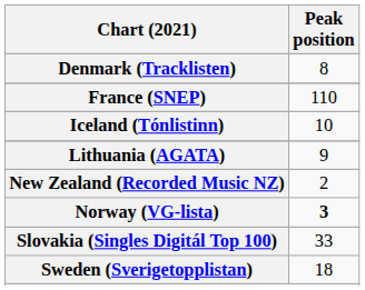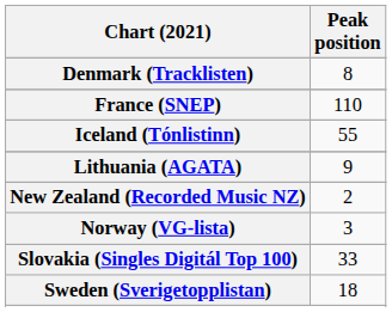Iceland (Tónlistinn) | Peak position: 10 -> 55
Norway (VG-lista) | Peak position: bold -> normal
